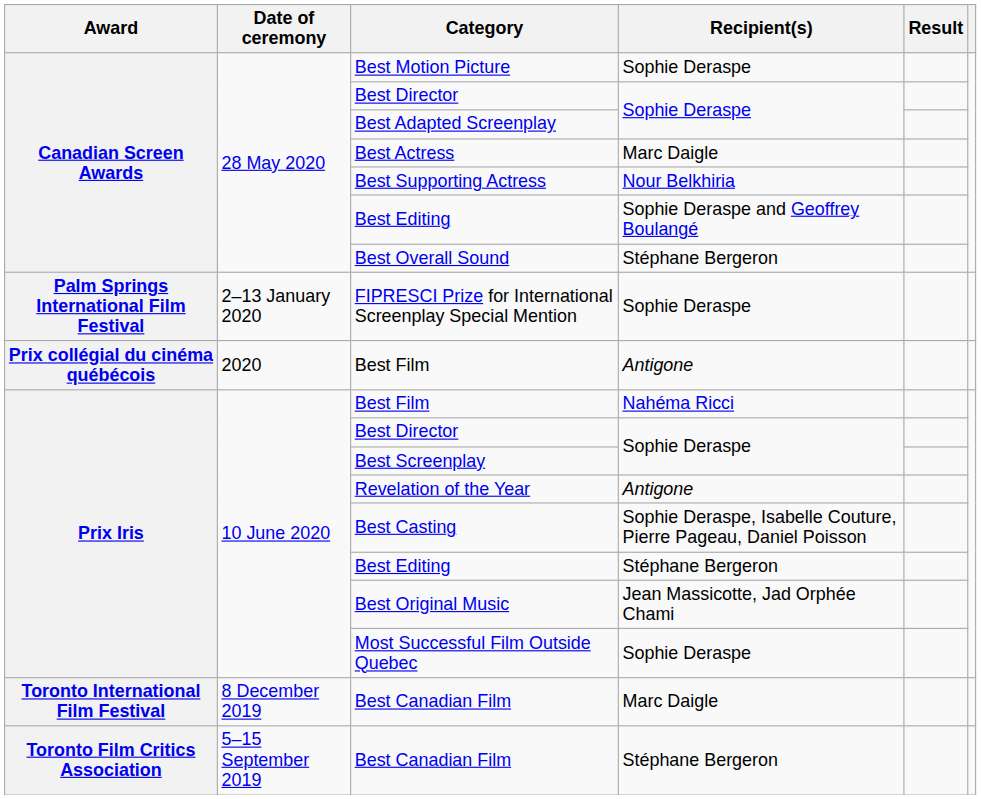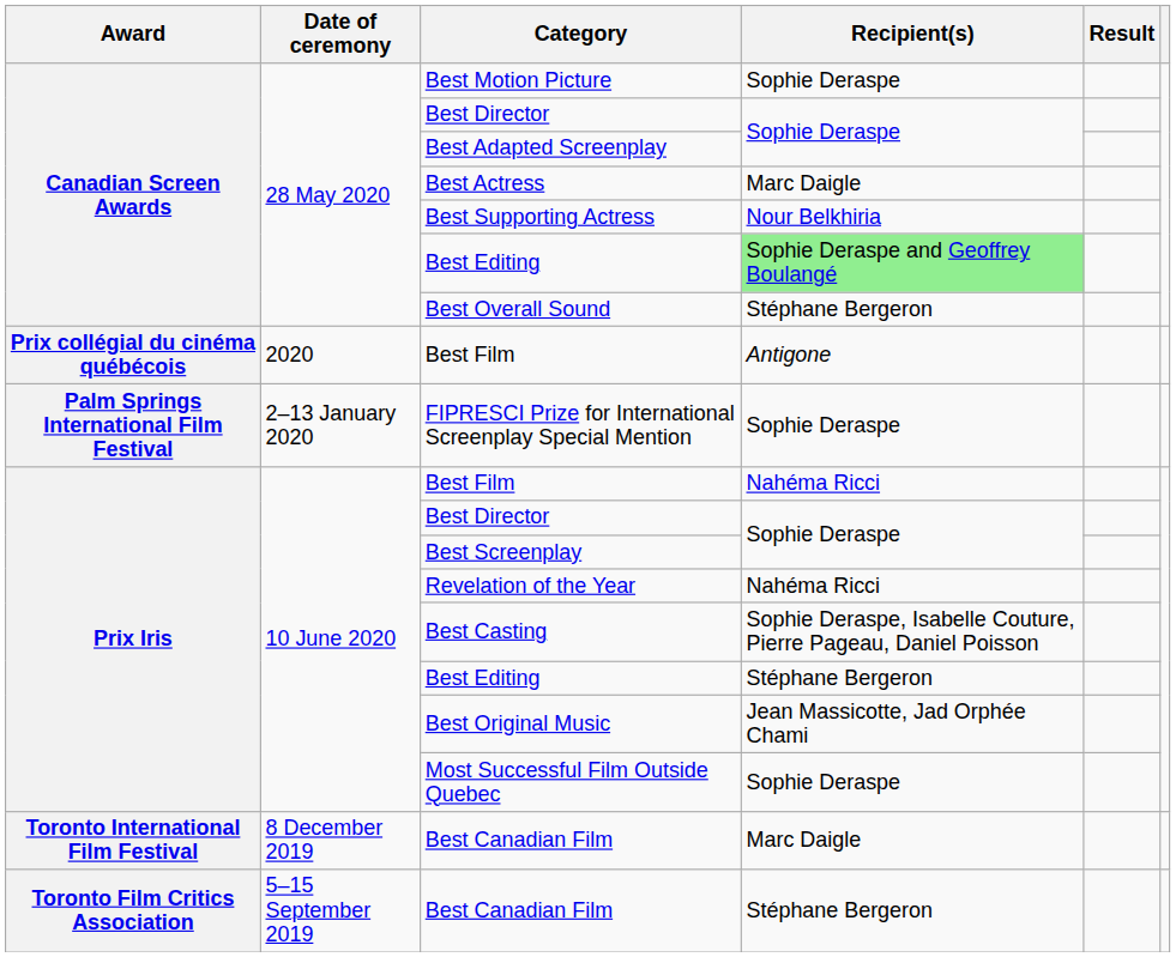Canadian Screen Awards / Best Editing | Recipient(s): no background -> lightgreen background
rows swapped: FIPRESCI Prize for International Screenplay Special Mention <-> Prix collégial du cinéma québécois / Best Film
Revelation of the Year | Recipient(s): Antigone -> Nahéma Ricci
